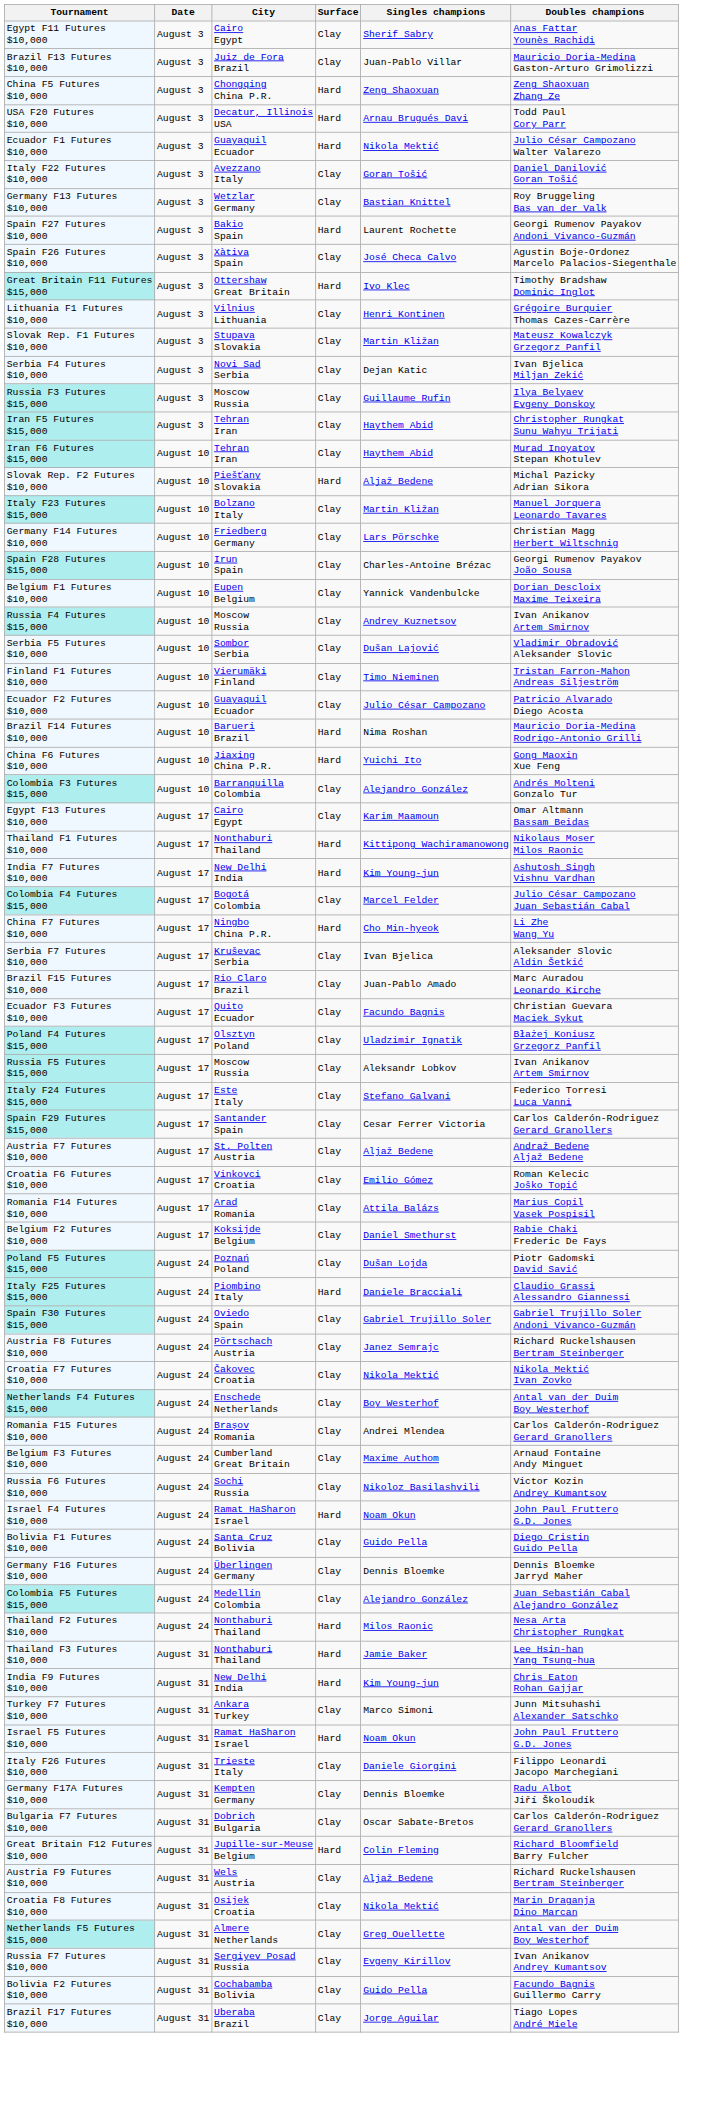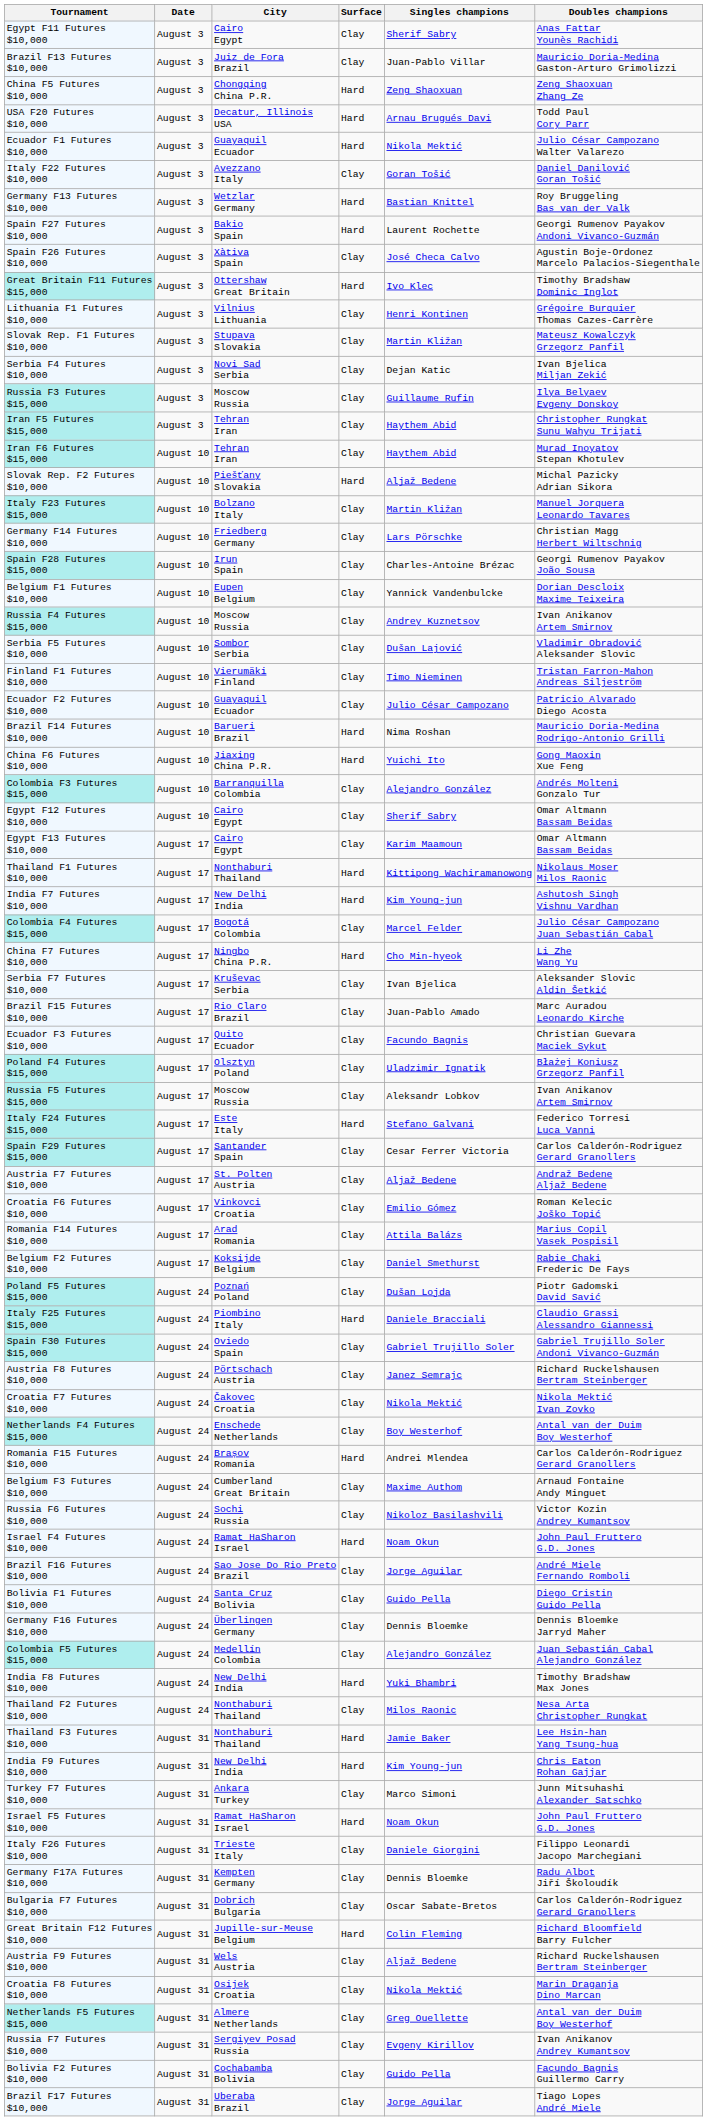Germany F13 Futures $10,000 | Surface: Clay -> Hard
+ row: Egypt F12 Futures $10,000 | August 10 | Cairo Egypt | Clay | Sherif Sabry | Omar Altmann Bassam Beidas
Italy F24 Futures $15,000 | Surface: Clay -> Hard
Romania F15 Futures $10,000 | Surface: Clay -> Hard
+ row: Brazil F16 Futures $10,000 | August 24 | Sao Jose Do Rio Preto Brazil | Clay | Jorge Aguilar | André Miele Fernando Romboli
+ row: India F8 Futures $10,000 | August 24 | New Delhi India | Hard | Yuki Bhambri | Timothy Bradshaw Max Jones
Thailand F2 Futures $10,000 | Surface: Hard -> Clay
